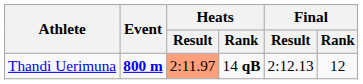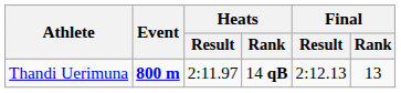Thandi Uerimuna | Heats / Result: lightsalmon background -> no background
Thandi Uerimuna | Final / Rank: 12 -> 13
